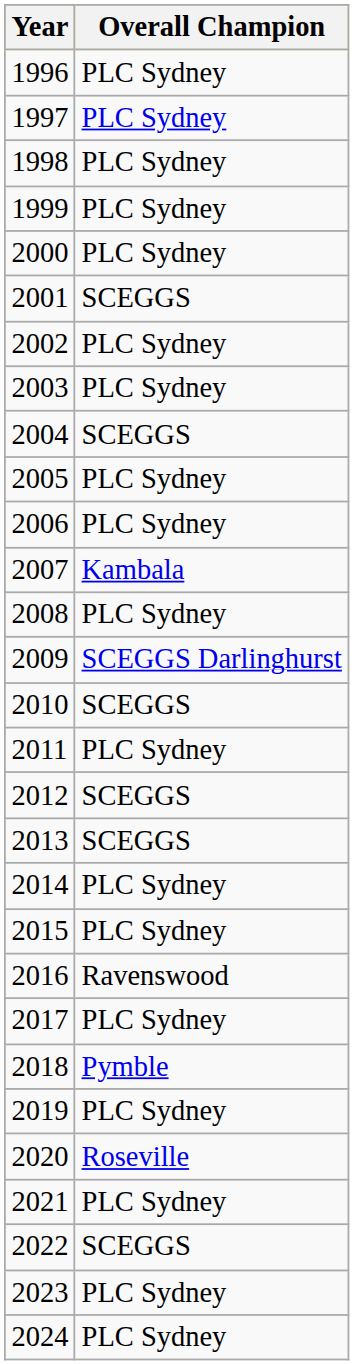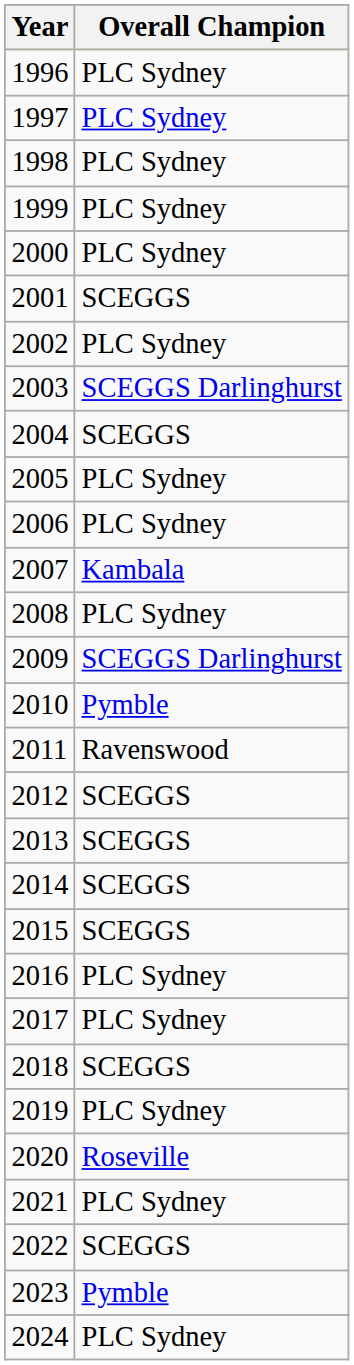2003 | Overall Champion: PLC Sydney -> SCEGGS Darlinghurst
2010 | Overall Champion: SCEGGS -> Pymble
2011 | Overall Champion: PLC Sydney -> Ravenswood
2014 | Overall Champion: PLC Sydney -> SCEGGS
2015 | Overall Champion: PLC Sydney -> SCEGGS
2016 | Overall Champion: Ravenswood -> PLC Sydney
2018 | Overall Champion: Pymble -> SCEGGS
2023 | Overall Champion: PLC Sydney -> Pymble
